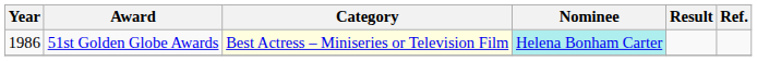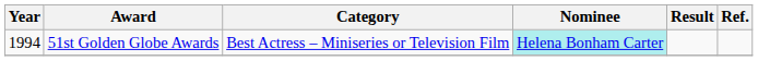51st Golden Globe Awards | Year: 1986 -> 1994
51st Golden Globe Awards | Category: lightyellow background -> no background
